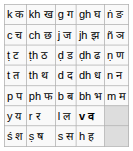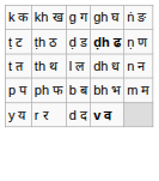- row: c च | ch छ | j ज | jh झ | ñ ञ
ṭ ट | column 4: normal -> bold
t त | column 3: d द -> l ल
y य | column 3: l ल -> d द
- row: ś श | ṣ ष | s स | h ह
